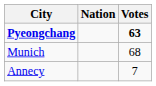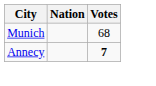- row: Pyeongchang | 63
Annecy | Votes: normal -> bold
